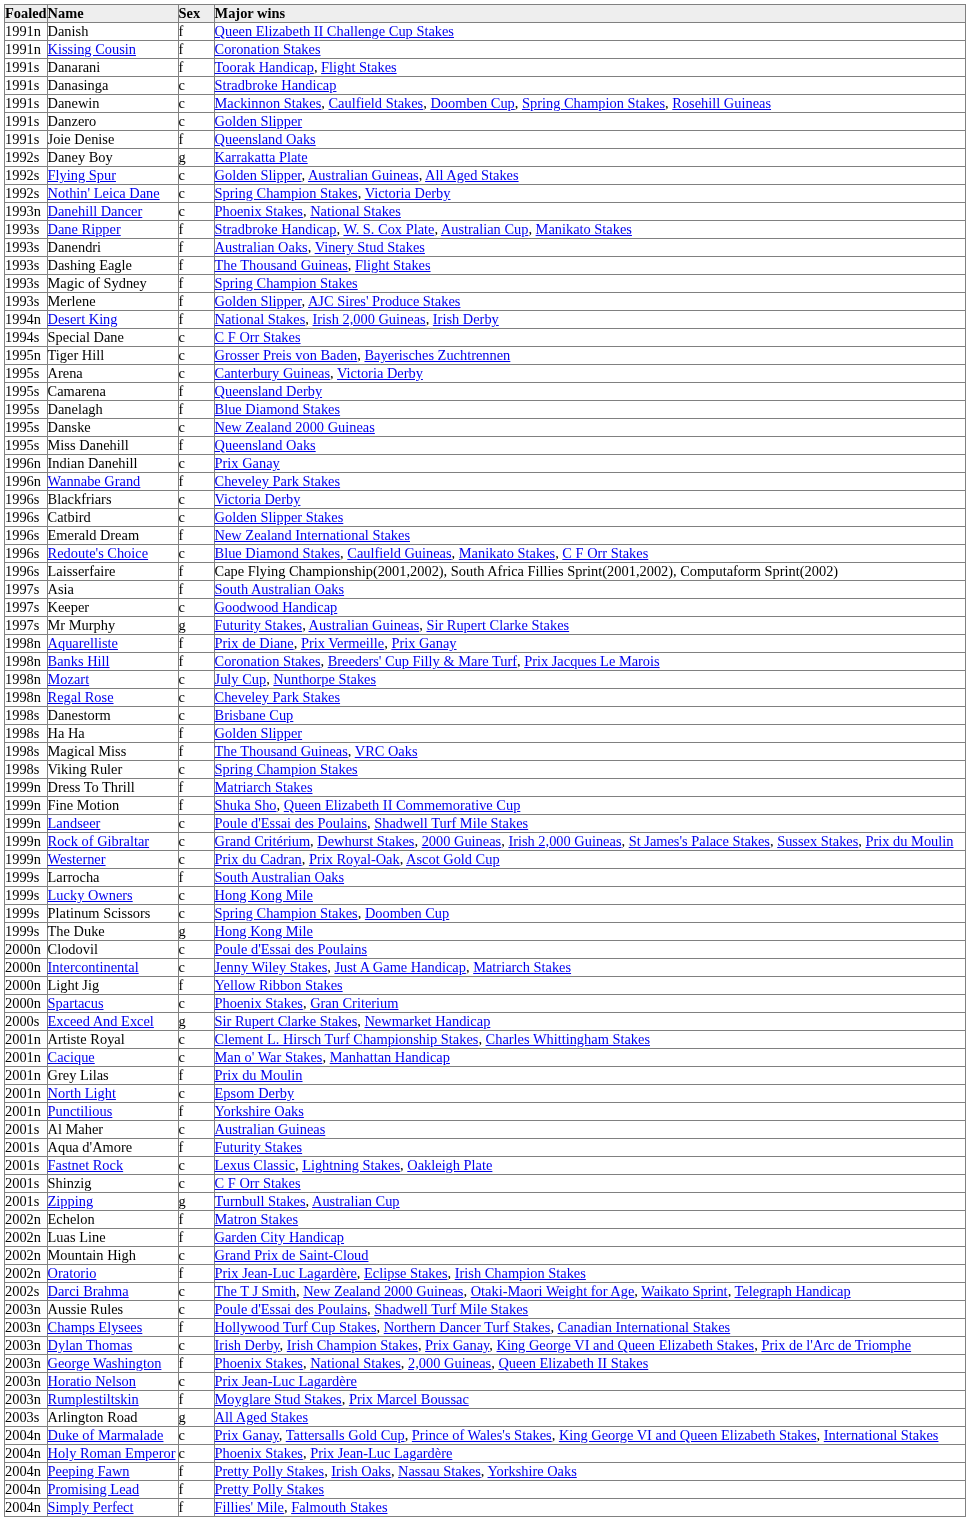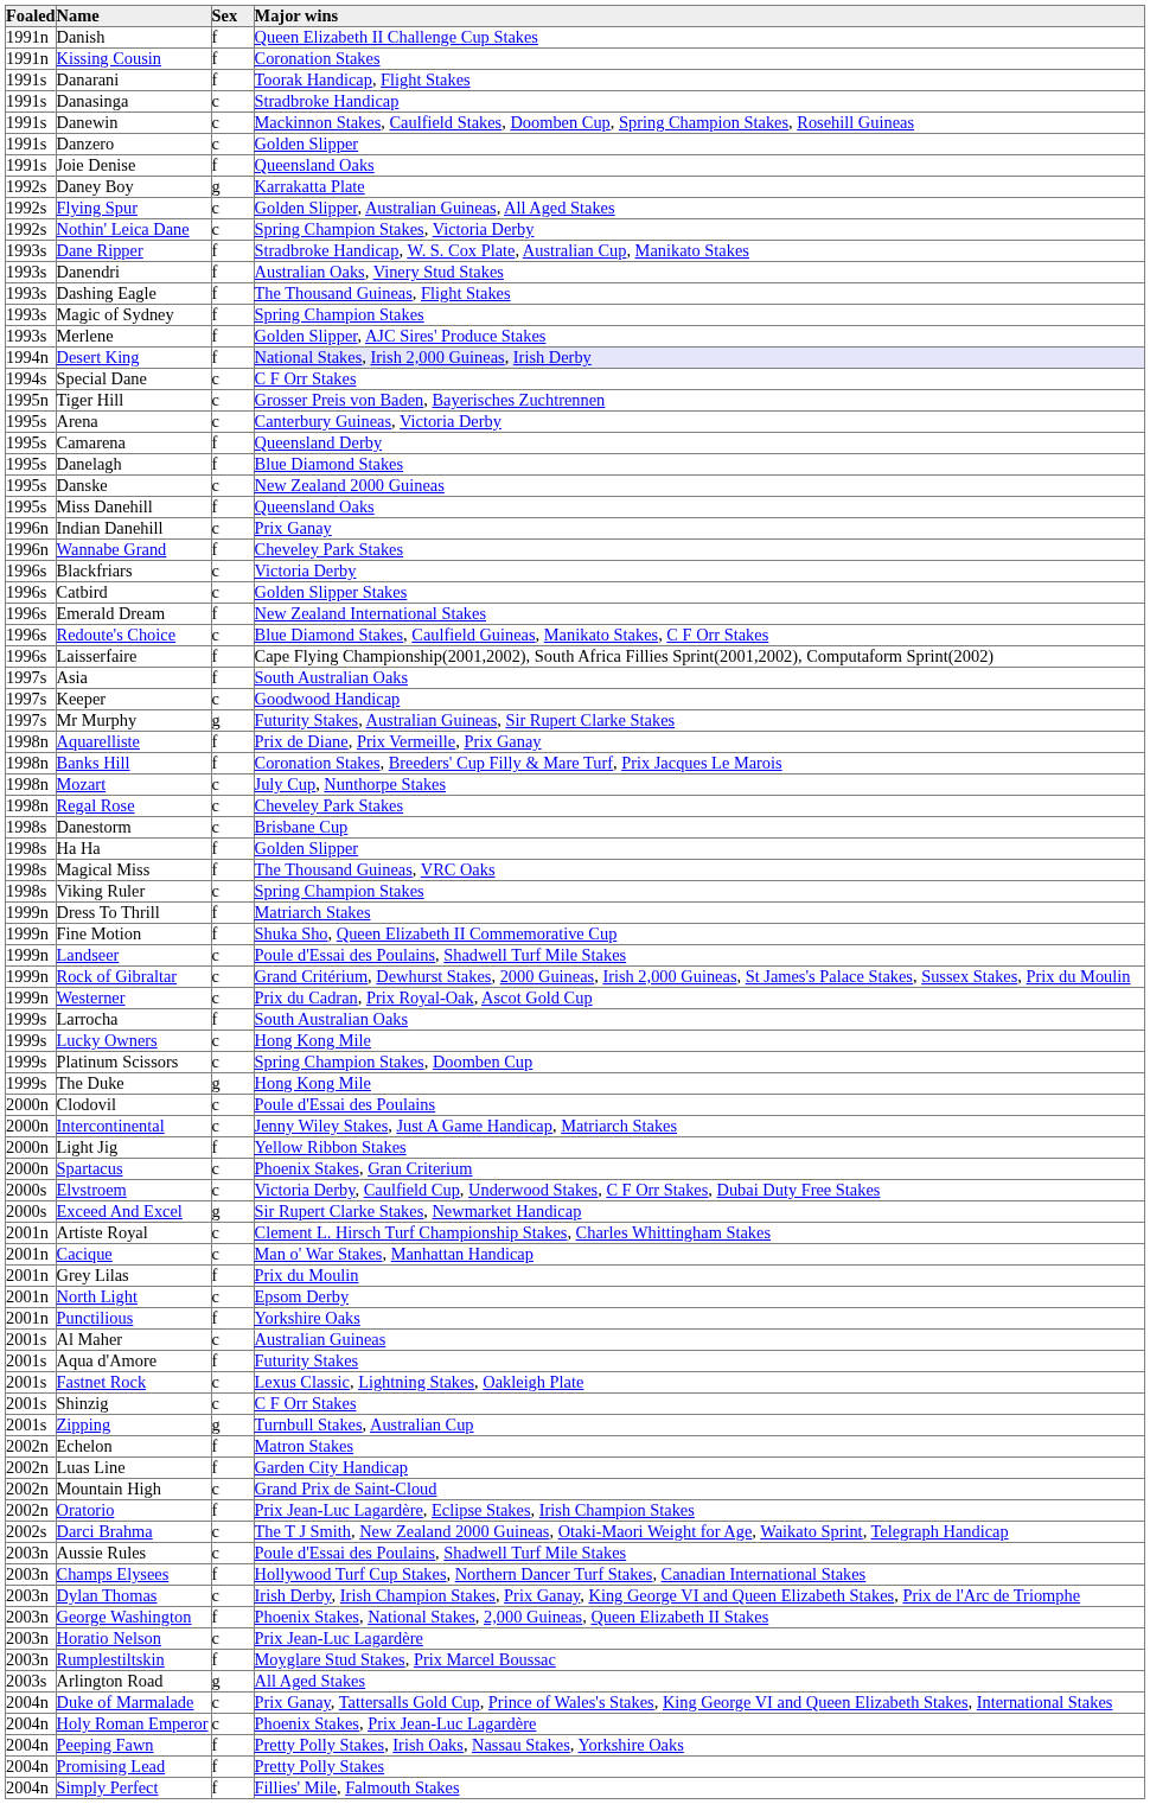- row: 1993n | Danehill Dancer | c | Phoenix Stakes, National Stakes
Desert King | Major wins: no background -> lavender background
+ row: 2000s | Elvstroem | c | Victoria Derby, Caulfield Cup, Underwood Stakes, C F Orr Stakes, Dubai Duty Free Stakes
